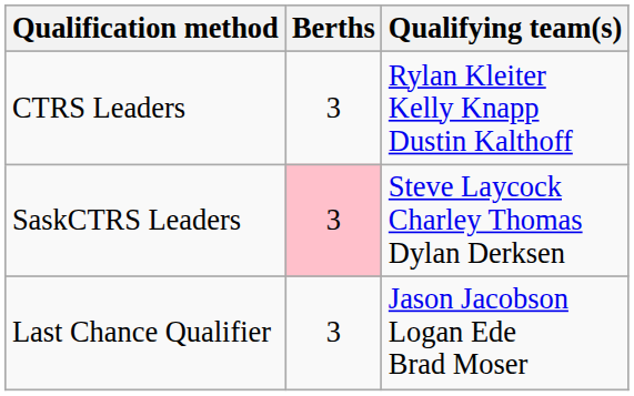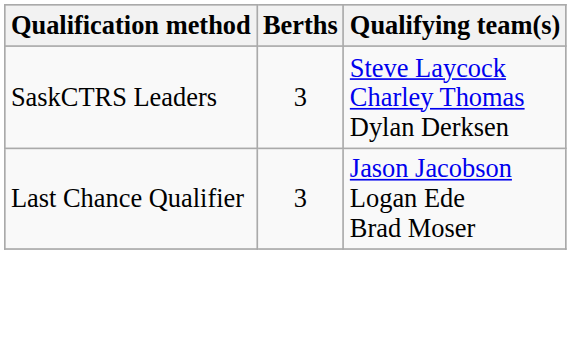- row: CTRS Leaders | 3 | Rylan Kleiter Kelly Knapp Dustin Kalthoff
SaskCTRS Leaders | Berths: pink background -> no background
